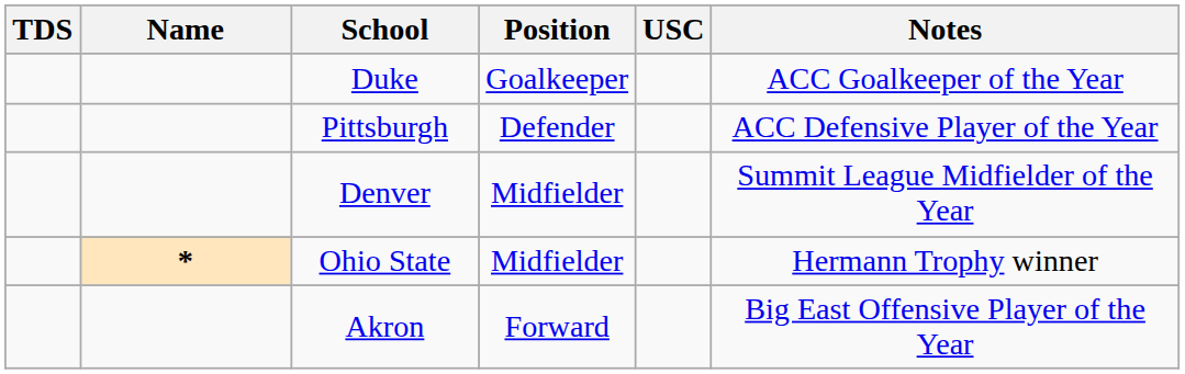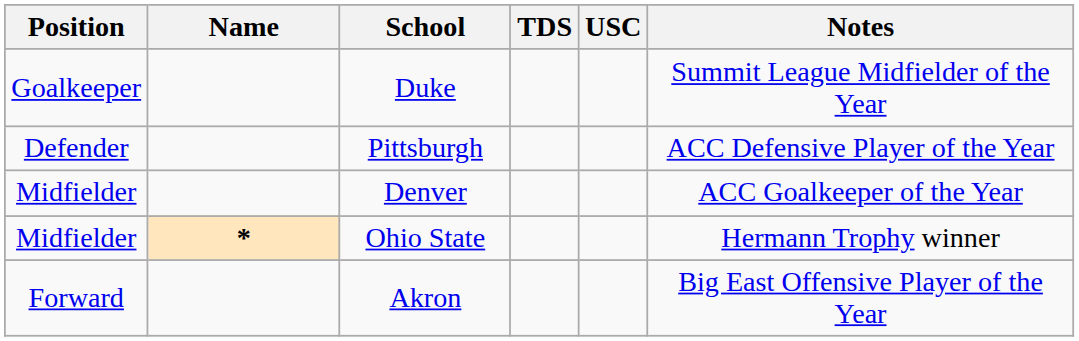columns swapped: Position <-> TDS
Duke | Notes: ACC Goalkeeper of the Year -> Summit League Midfielder of the Year
Denver | Notes: Summit League Midfielder of the Year -> ACC Goalkeeper of the Year
